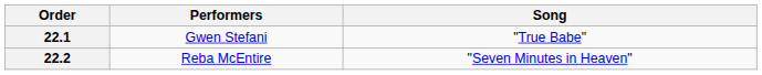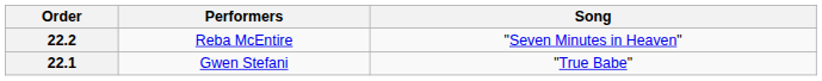rows swapped: 22.1 <-> 22.2
